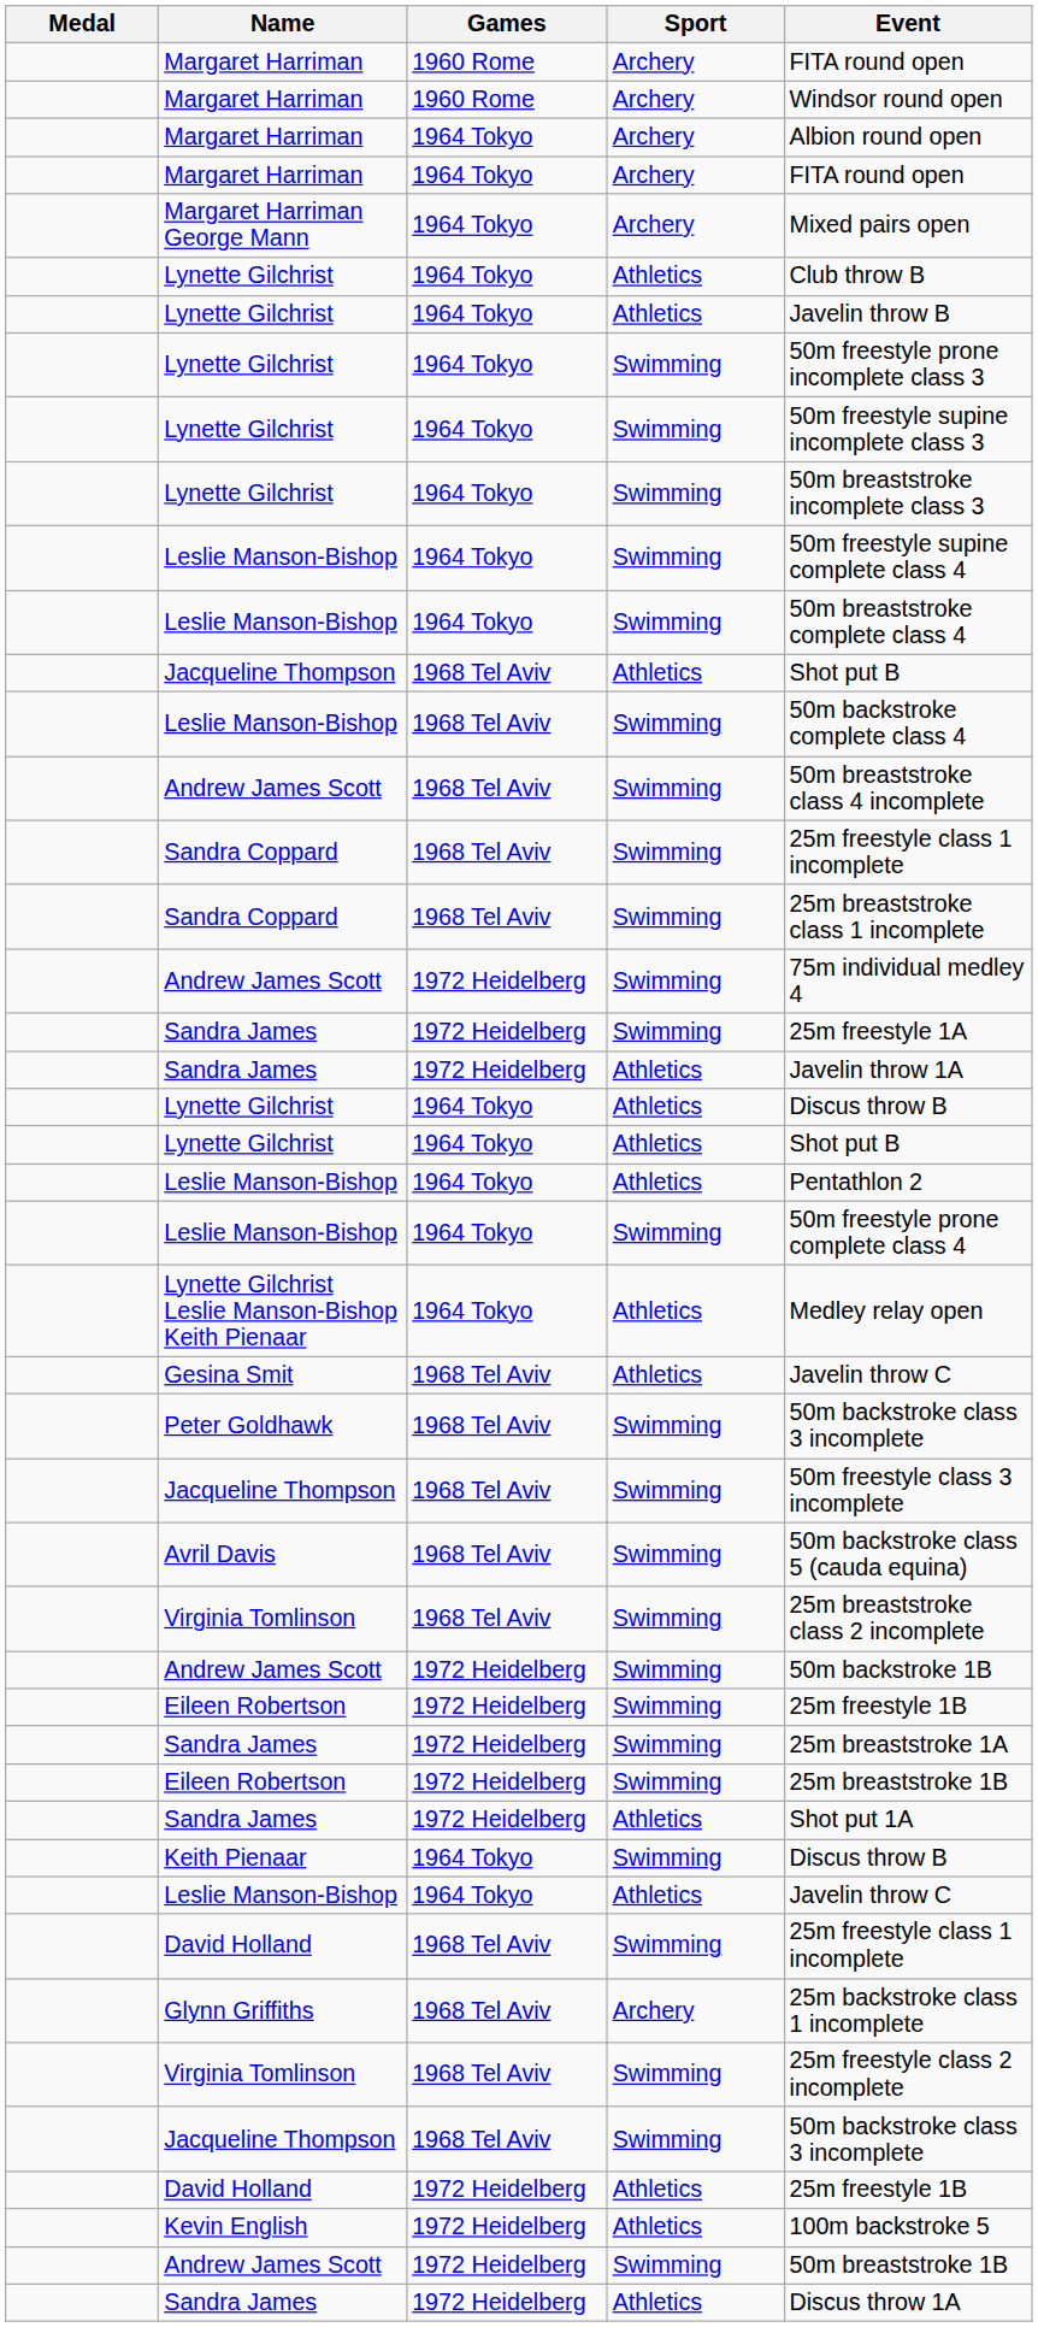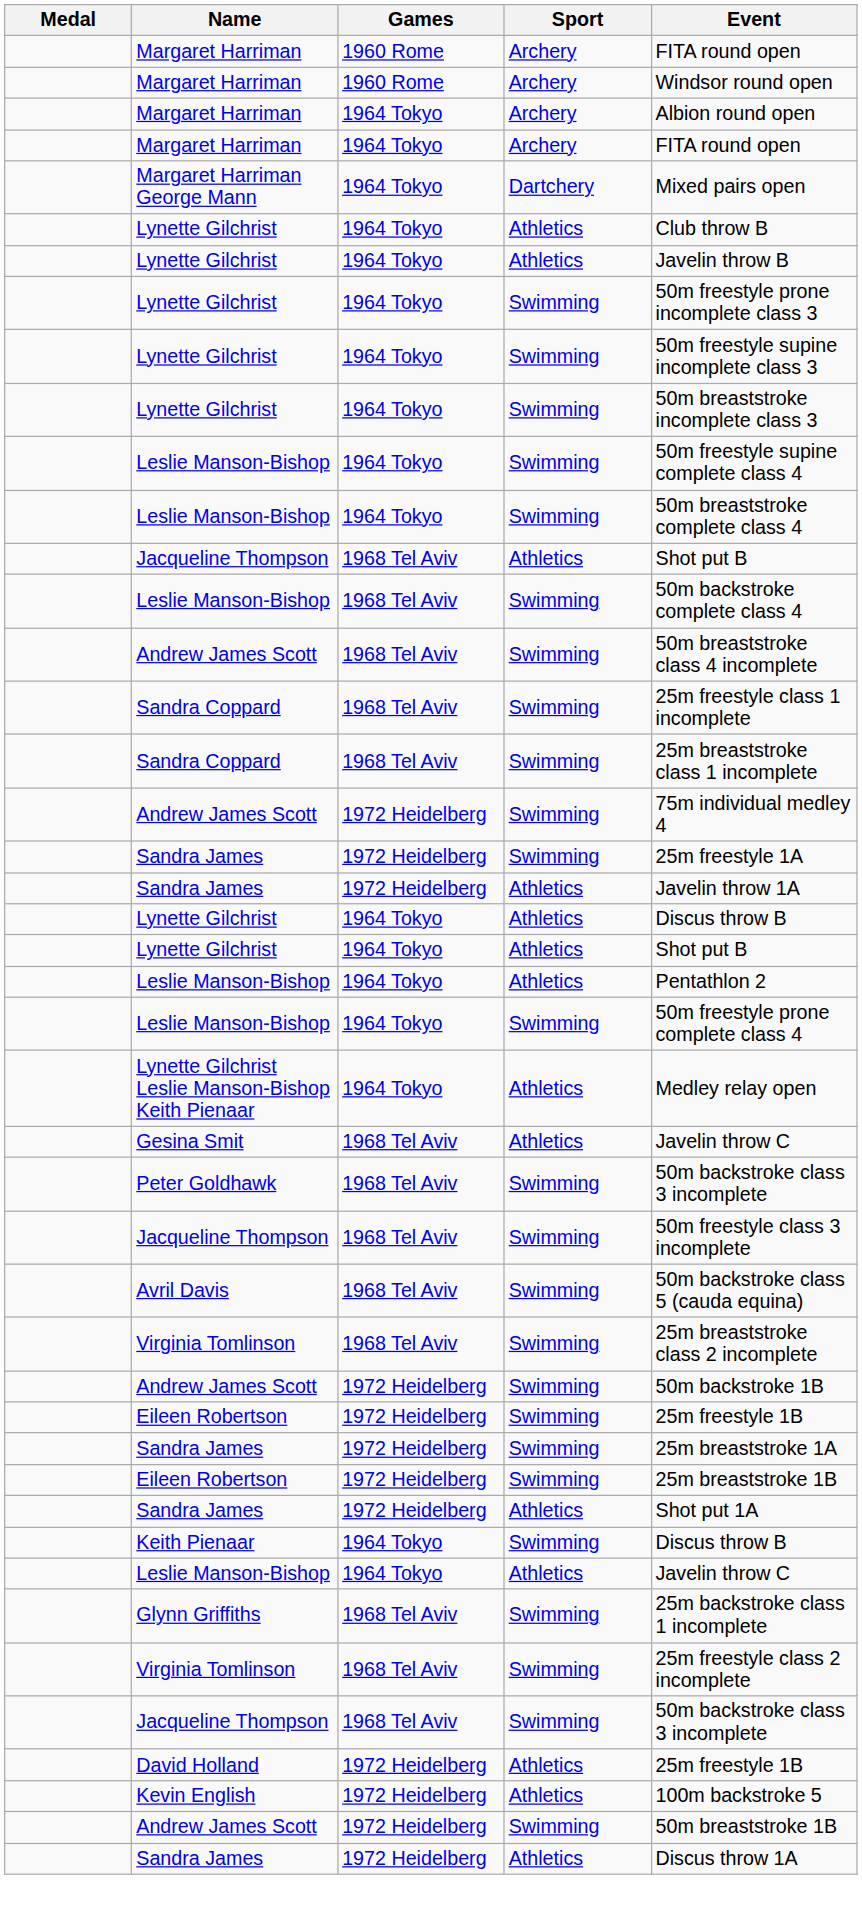Margaret Harriman George Mann | Sport: Archery -> Dartchery
- row: David Holland | 1968 Tel Aviv | Swimming | 25m freestyle class 1 incomplete
Glynn Griffiths | Sport: Archery -> Swimming
